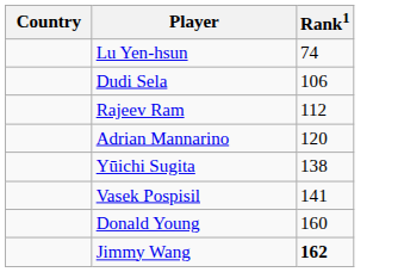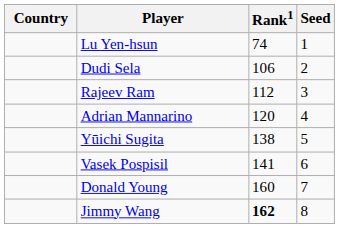+ column: Seed | 1 | 2 | 3 | 4 | 5 | 6 | 7 | 8
